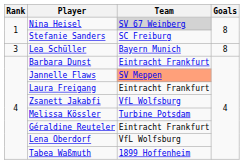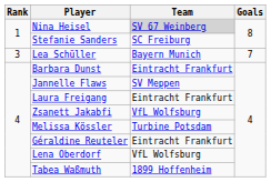Lea Schüller | Goals: 8 -> 7
Jannelle Flaws | Team: lightsalmon background -> no background
